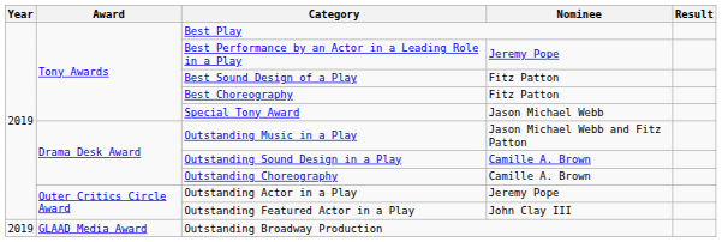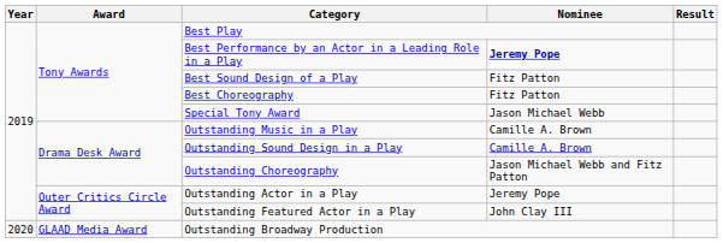Best Performance by an Actor in a Leading Role in a Play | Nominee: normal -> bold
Outstanding Music in a Play | Nominee: Jason Michael Webb and Fitz Patton -> Camille A. Brown
Outstanding Choreography | Nominee: Camille A. Brown -> Jason Michael Webb and Fitz Patton
Outstanding Broadway Production | Year: 2019 -> 2020
